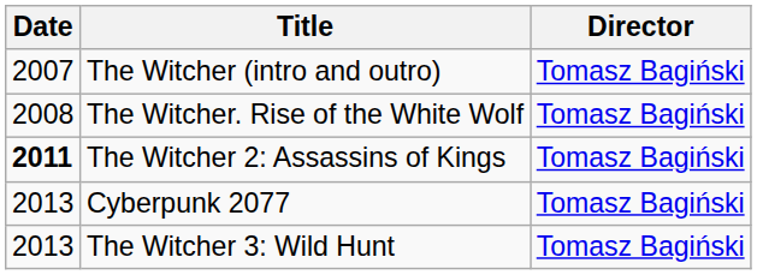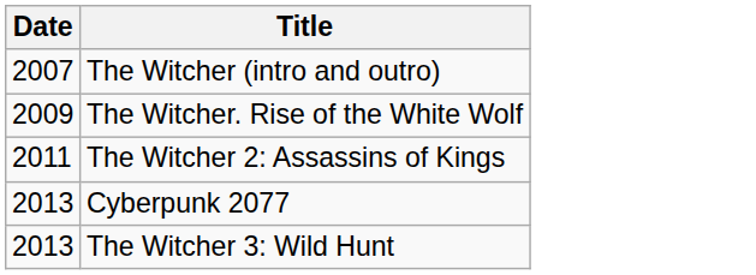- column: Director | Tomasz Bagiński | Tomasz Bagiński | Tomasz Bagiński | Tomasz Bagiński | Tomasz Bagiński
The Witcher. Rise of the White Wolf | Date: 2008 -> 2009
The Witcher 2: Assassins of Kings | Date: bold -> normal
